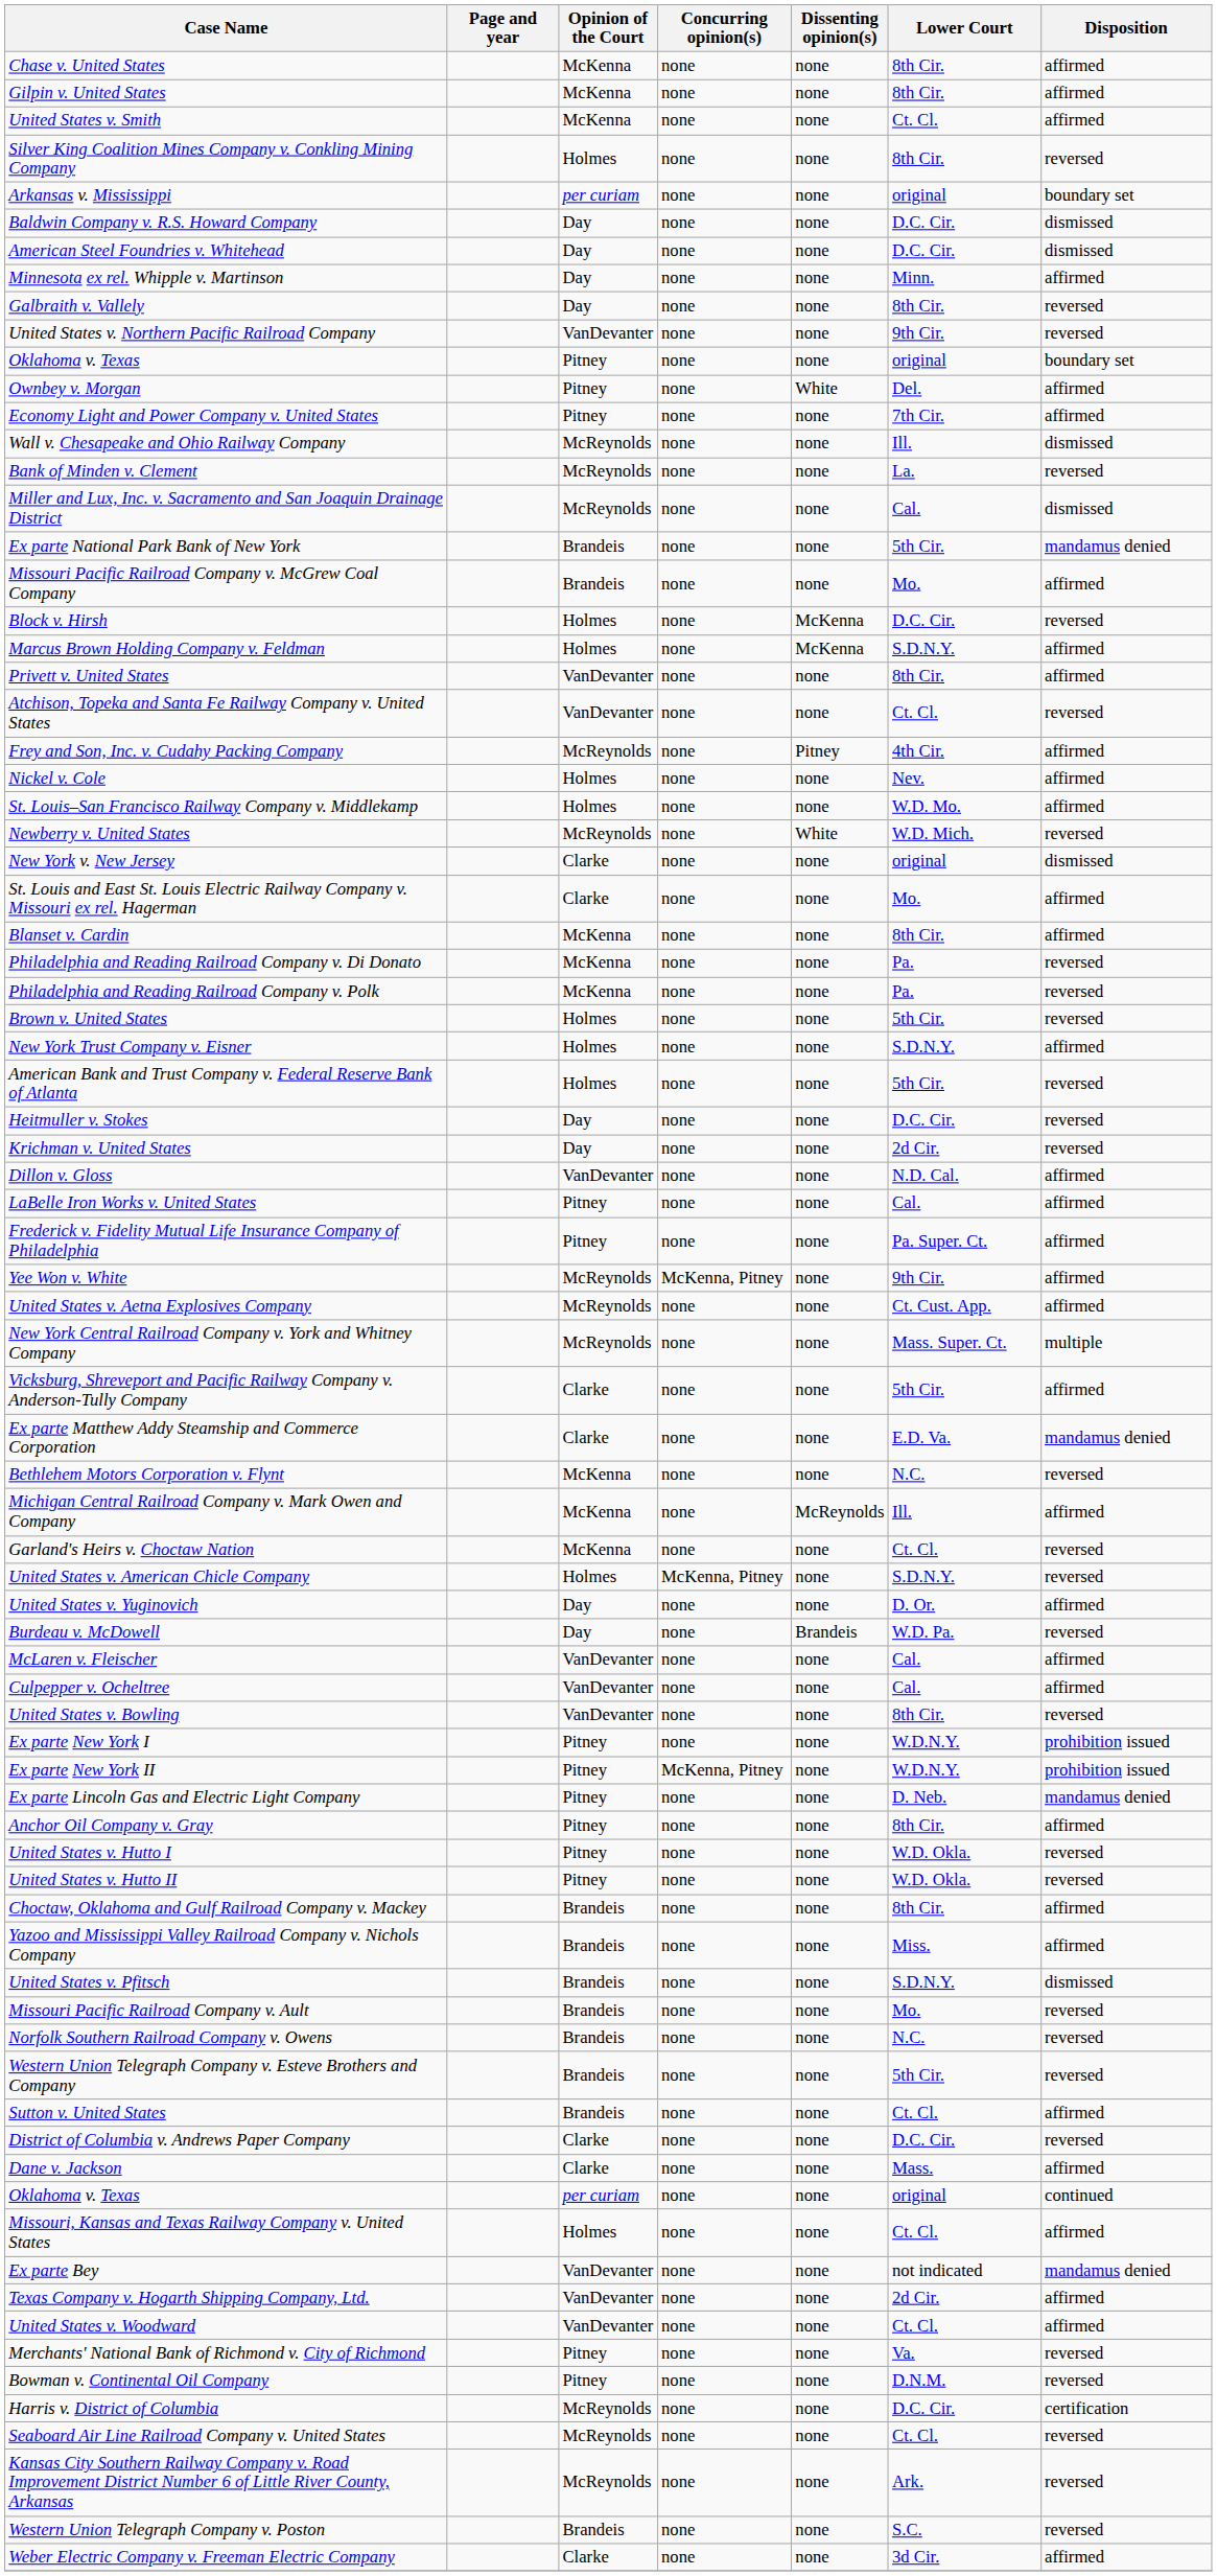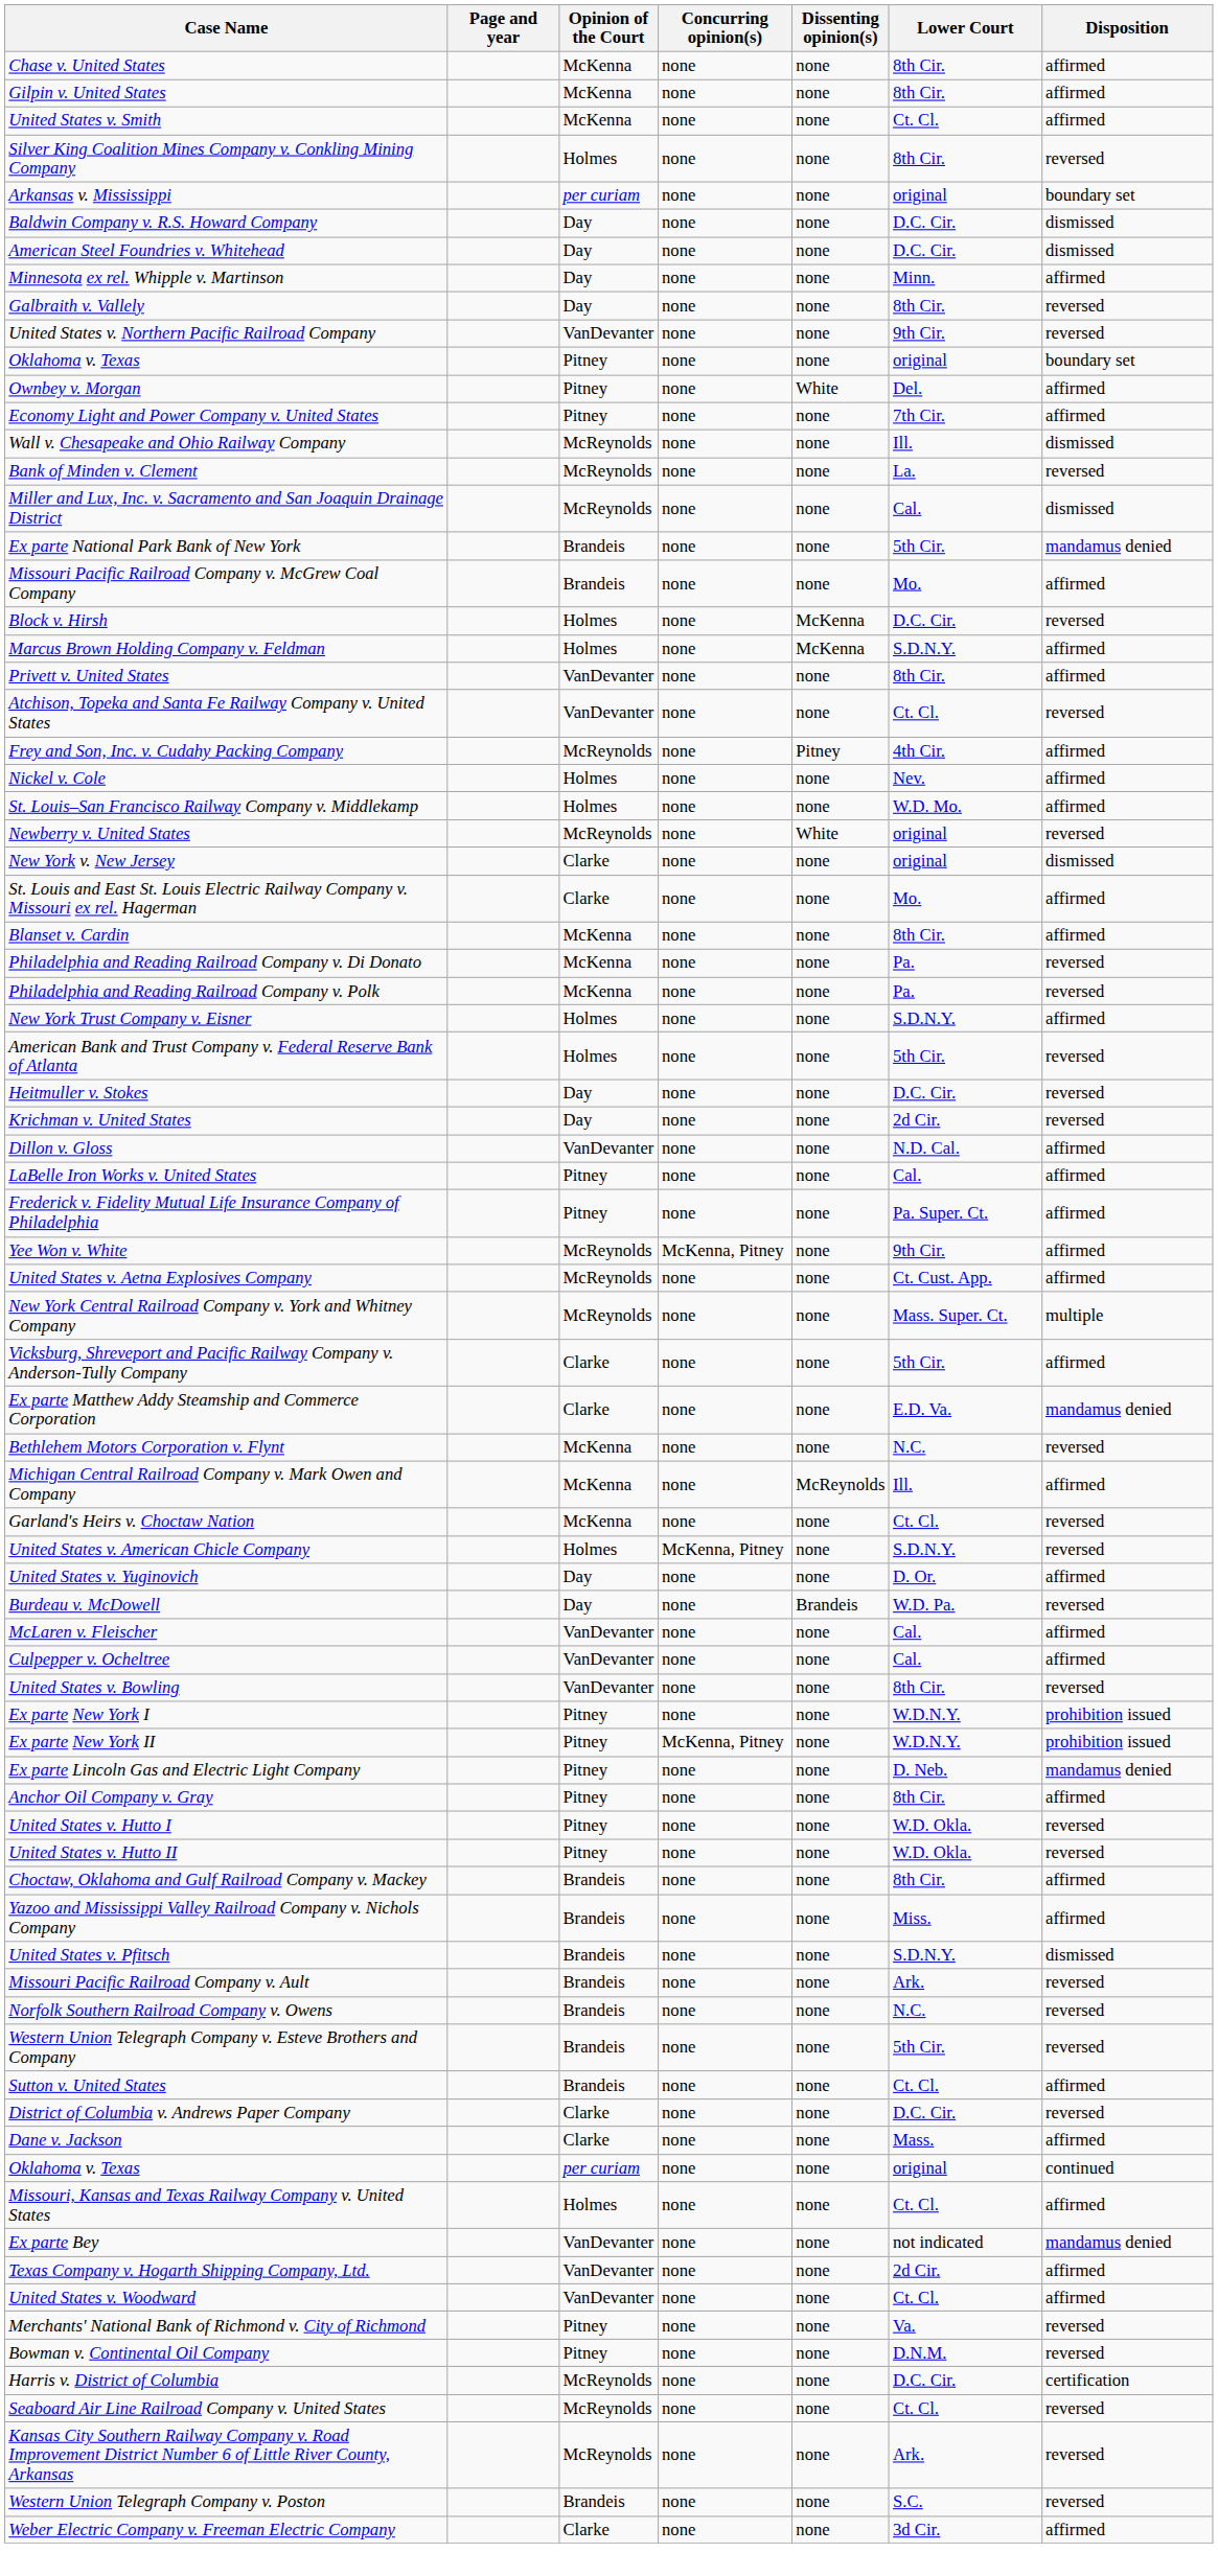Newberry v. United States | Lower Court: W.D. Mich. -> original
- row: Brown v. United States | Holmes | none | none | 5th Cir. | reversed
Missouri Pacific Railroad Company v. Ault | Lower Court: Mo. -> Ark.
